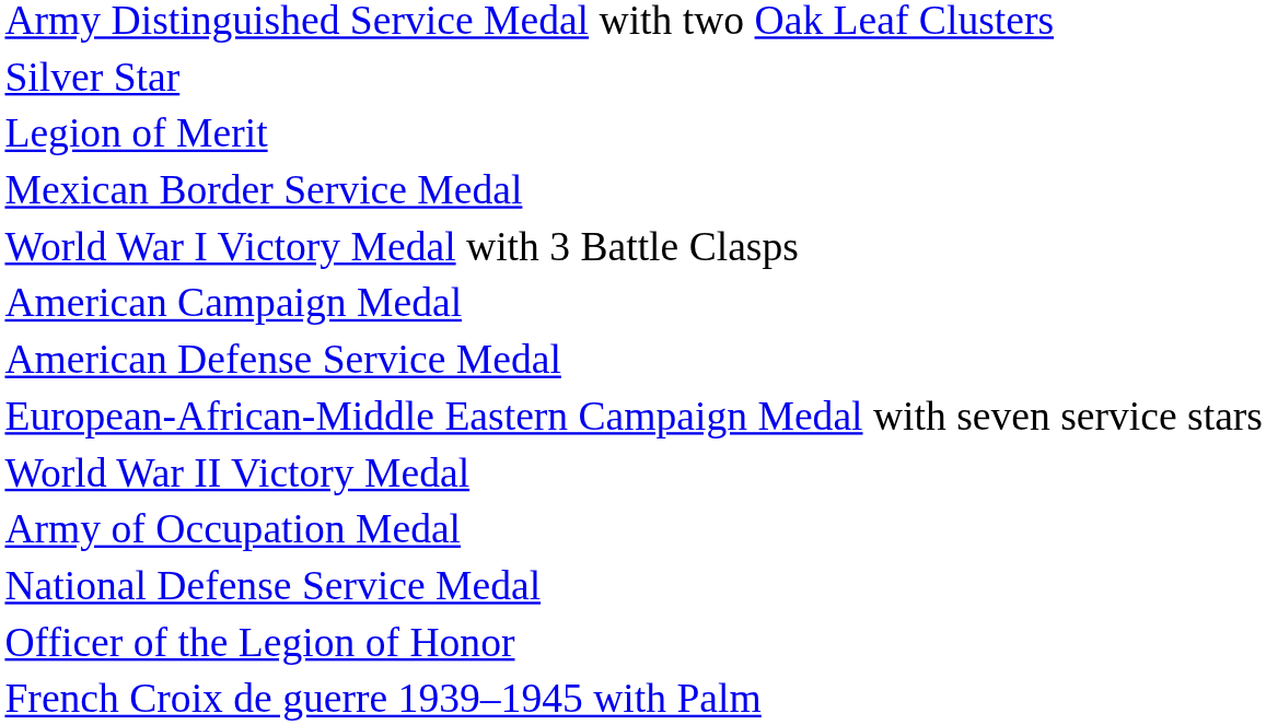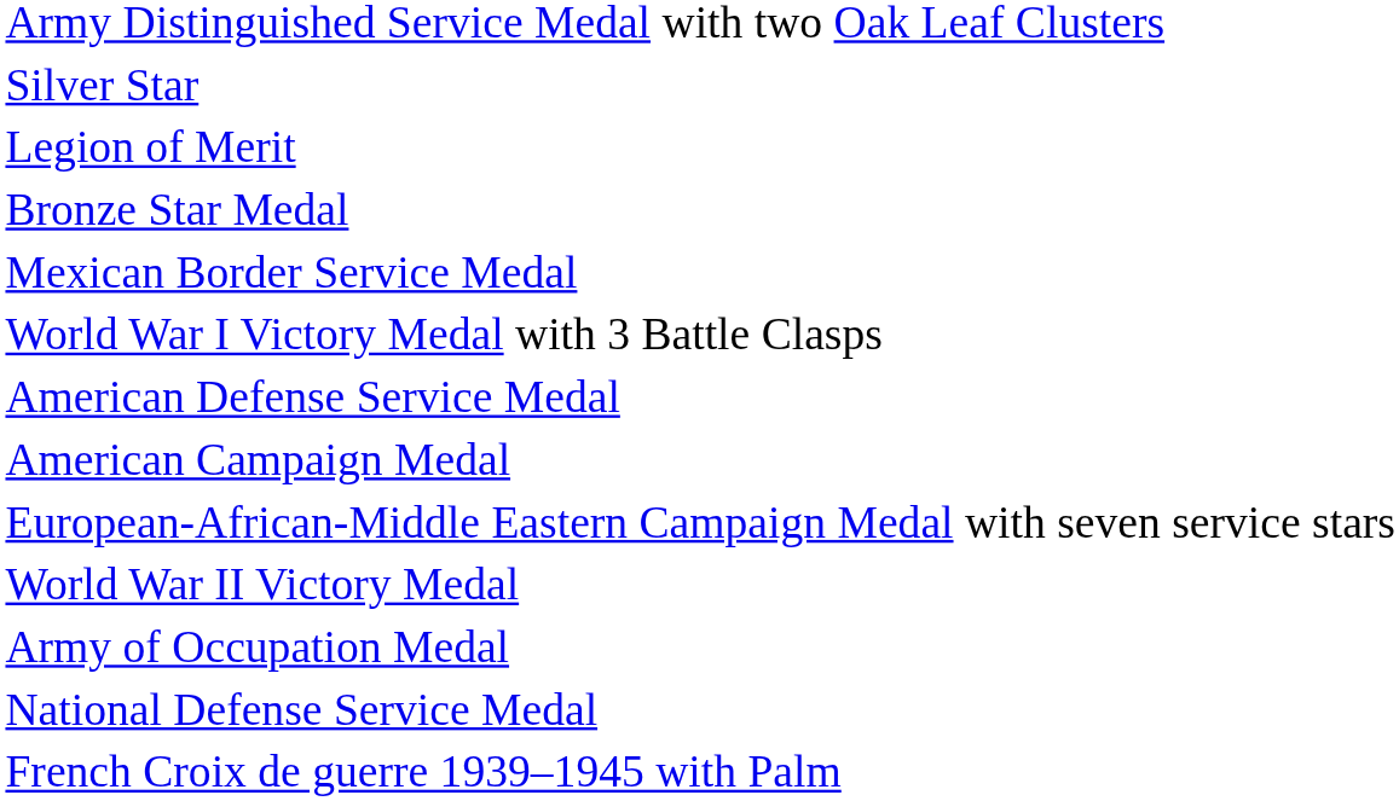+ row: Bronze Star Medal
rows swapped: American Defense Service Medal <-> American Campaign Medal
- row: Officer of the Legion of Honor
